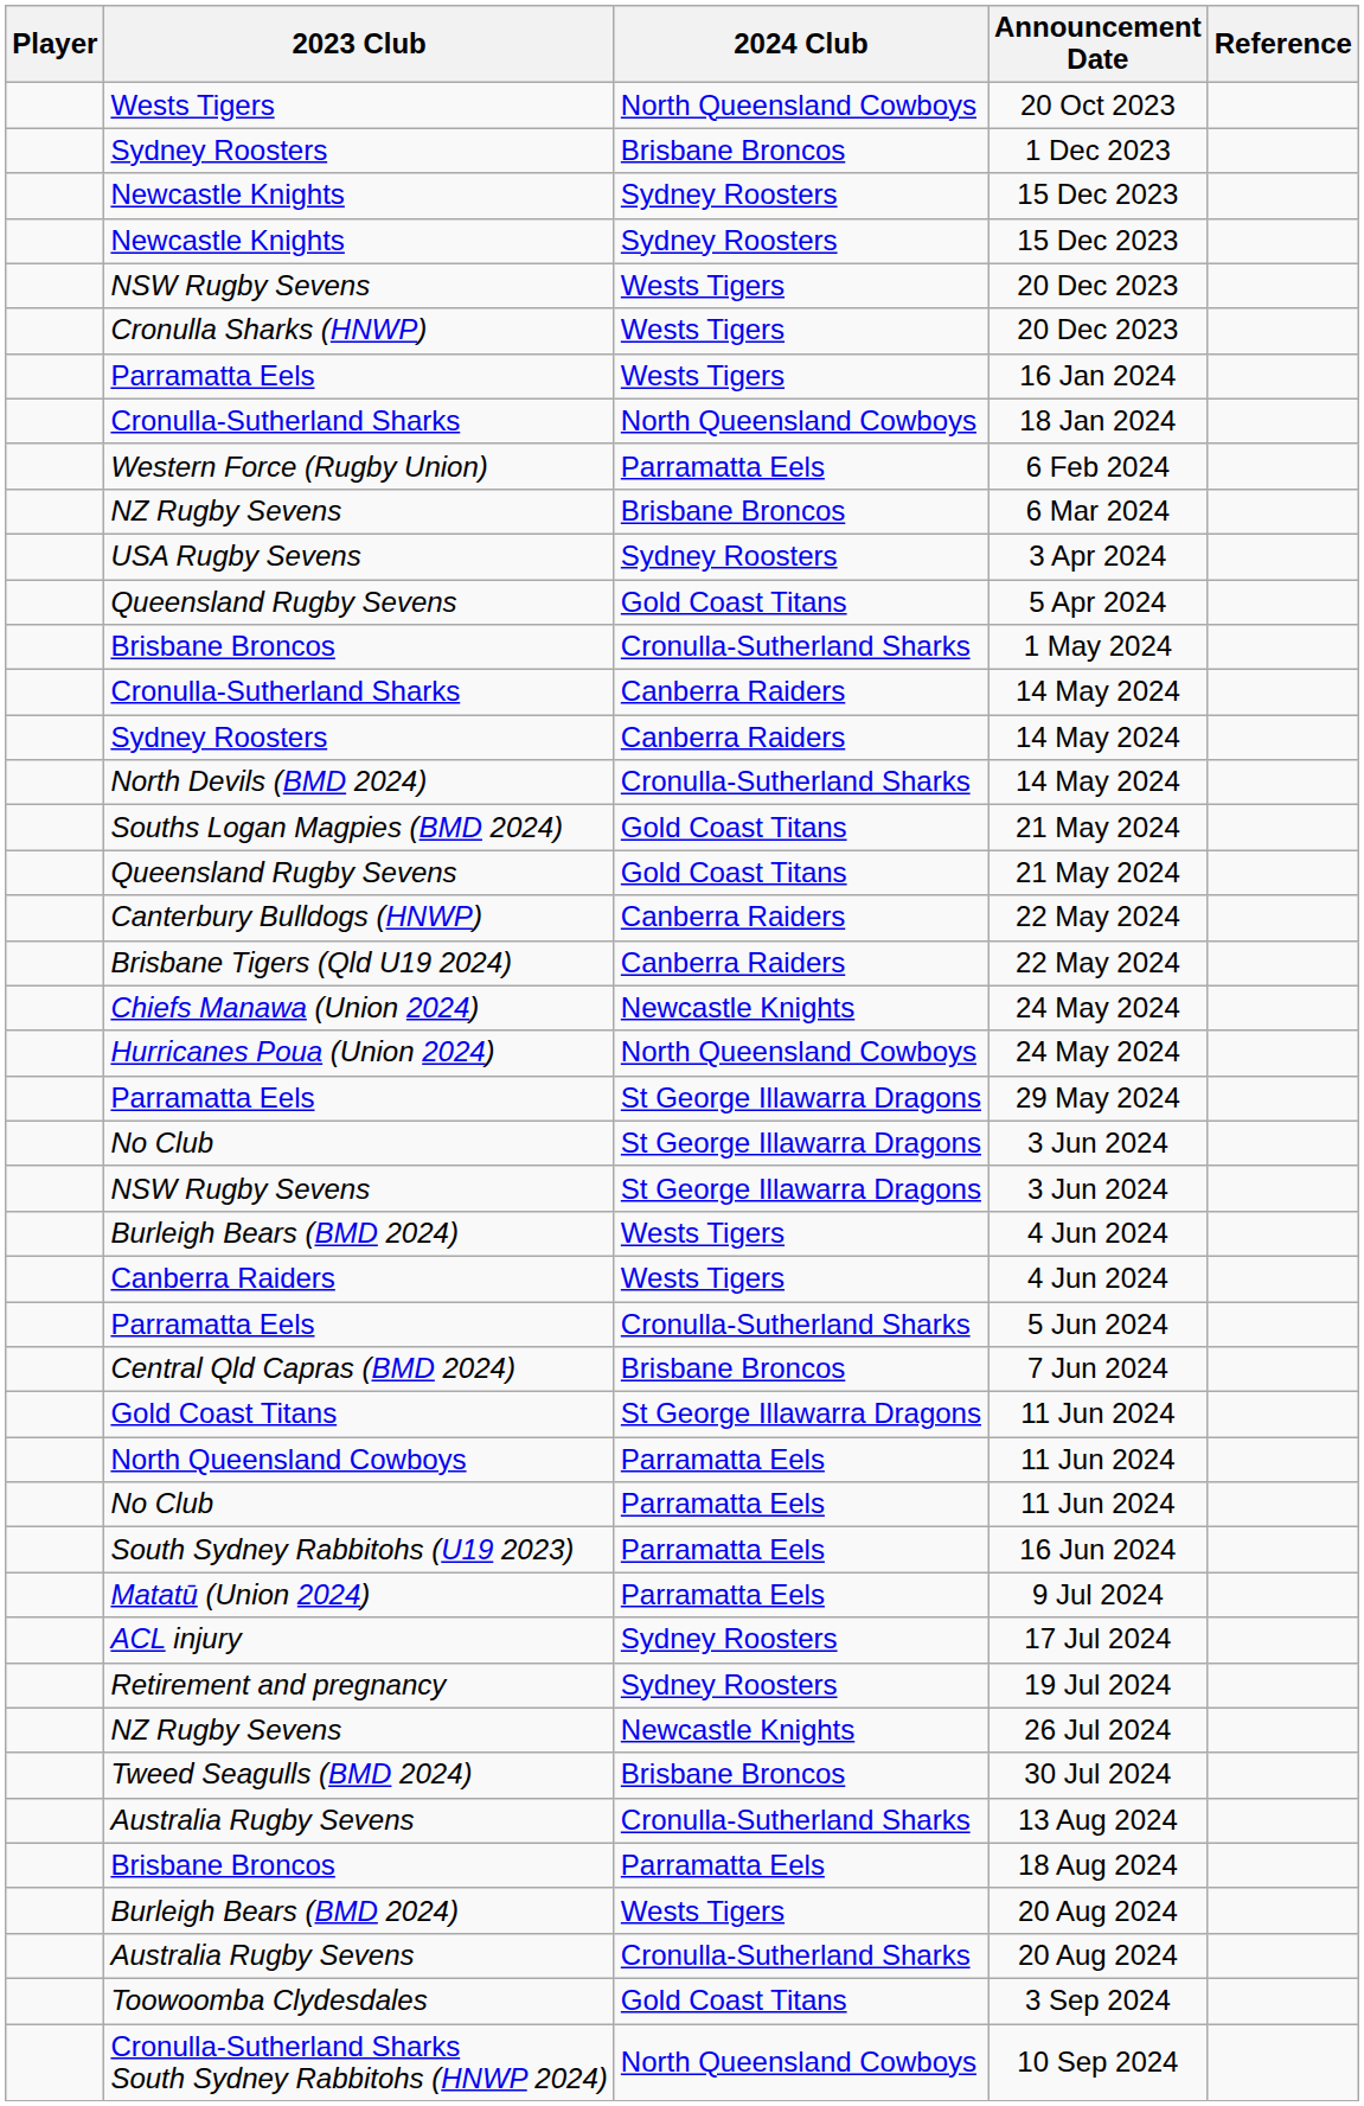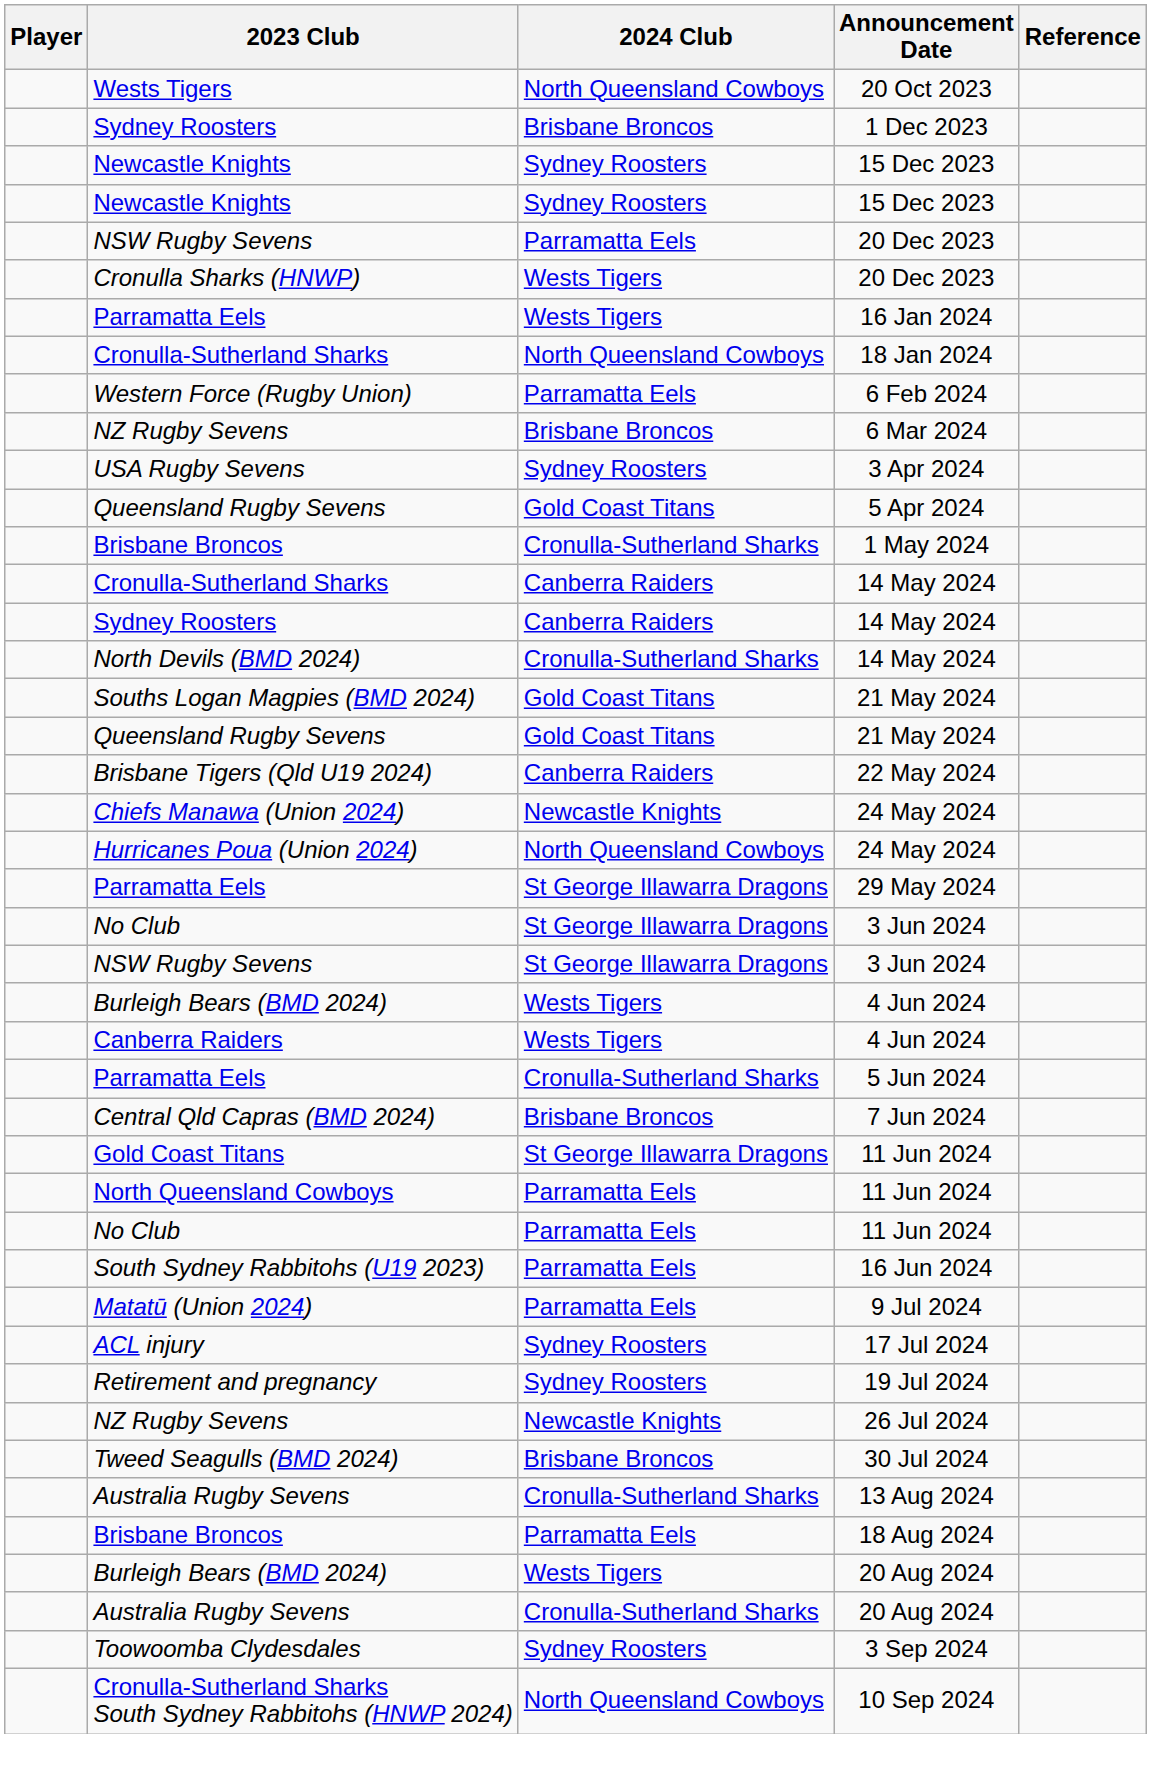NSW Rugby Sevens / 20 Dec 2023 | 2024 Club: Wests Tigers -> Parramatta Eels
- row: Canterbury Bulldogs (HNWP) | Canberra Raiders | 22 May 2024
Toowoomba Clydesdales | 2024 Club: Gold Coast Titans -> Sydney Roosters
